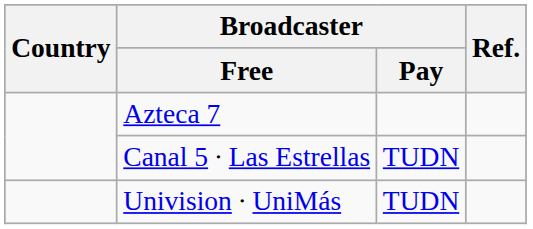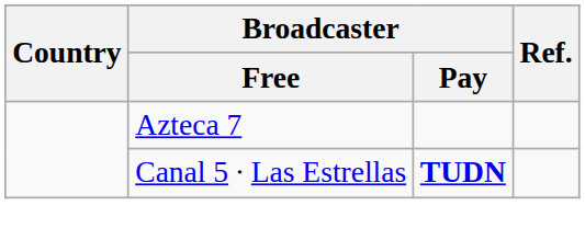Canal 5 ∙ Las Estrellas | Broadcaster / Pay: normal -> bold
- row: Univision ∙ UniMás | TUDN
